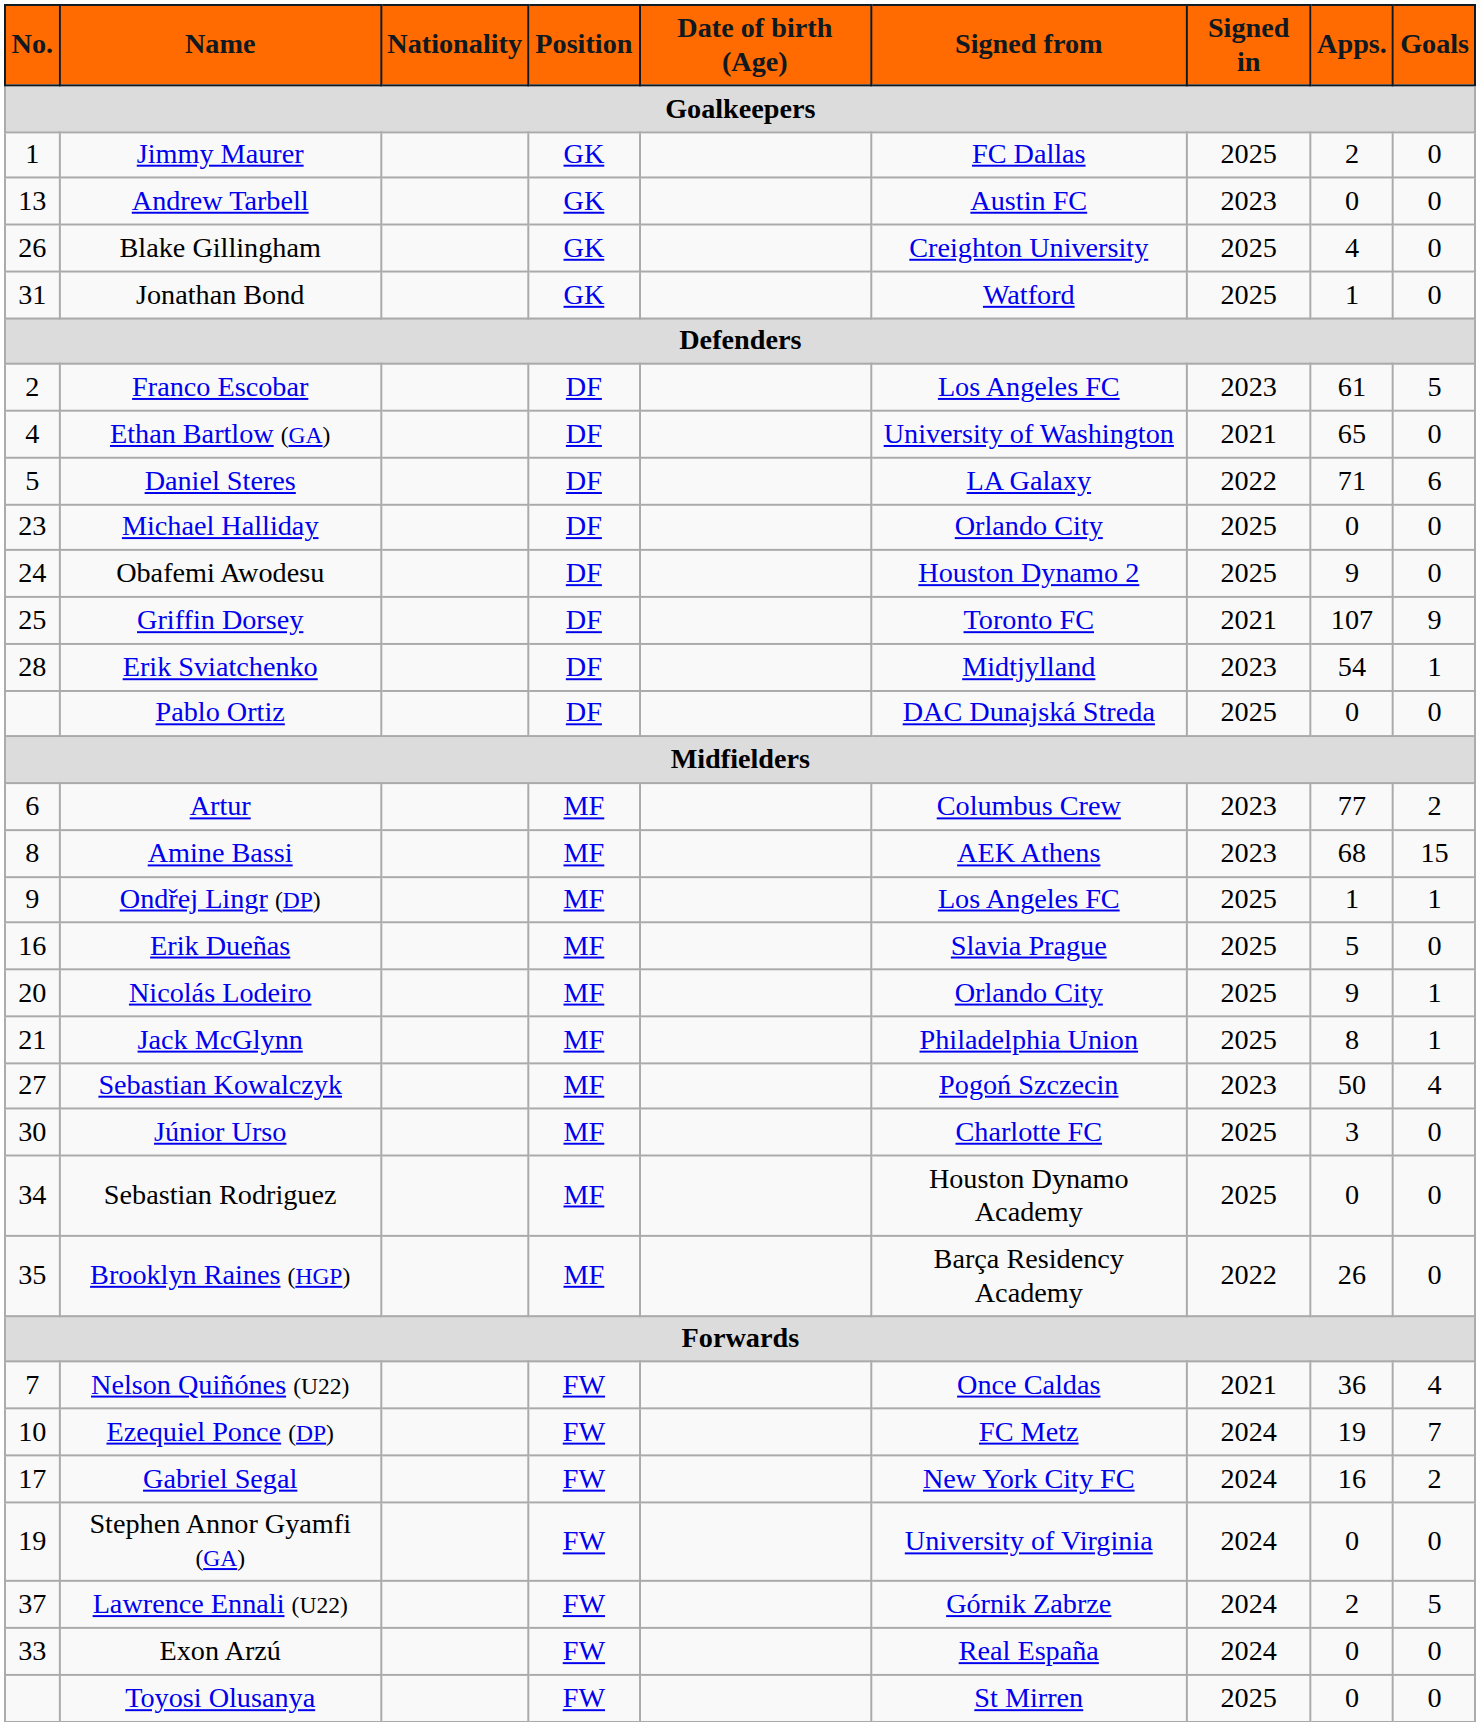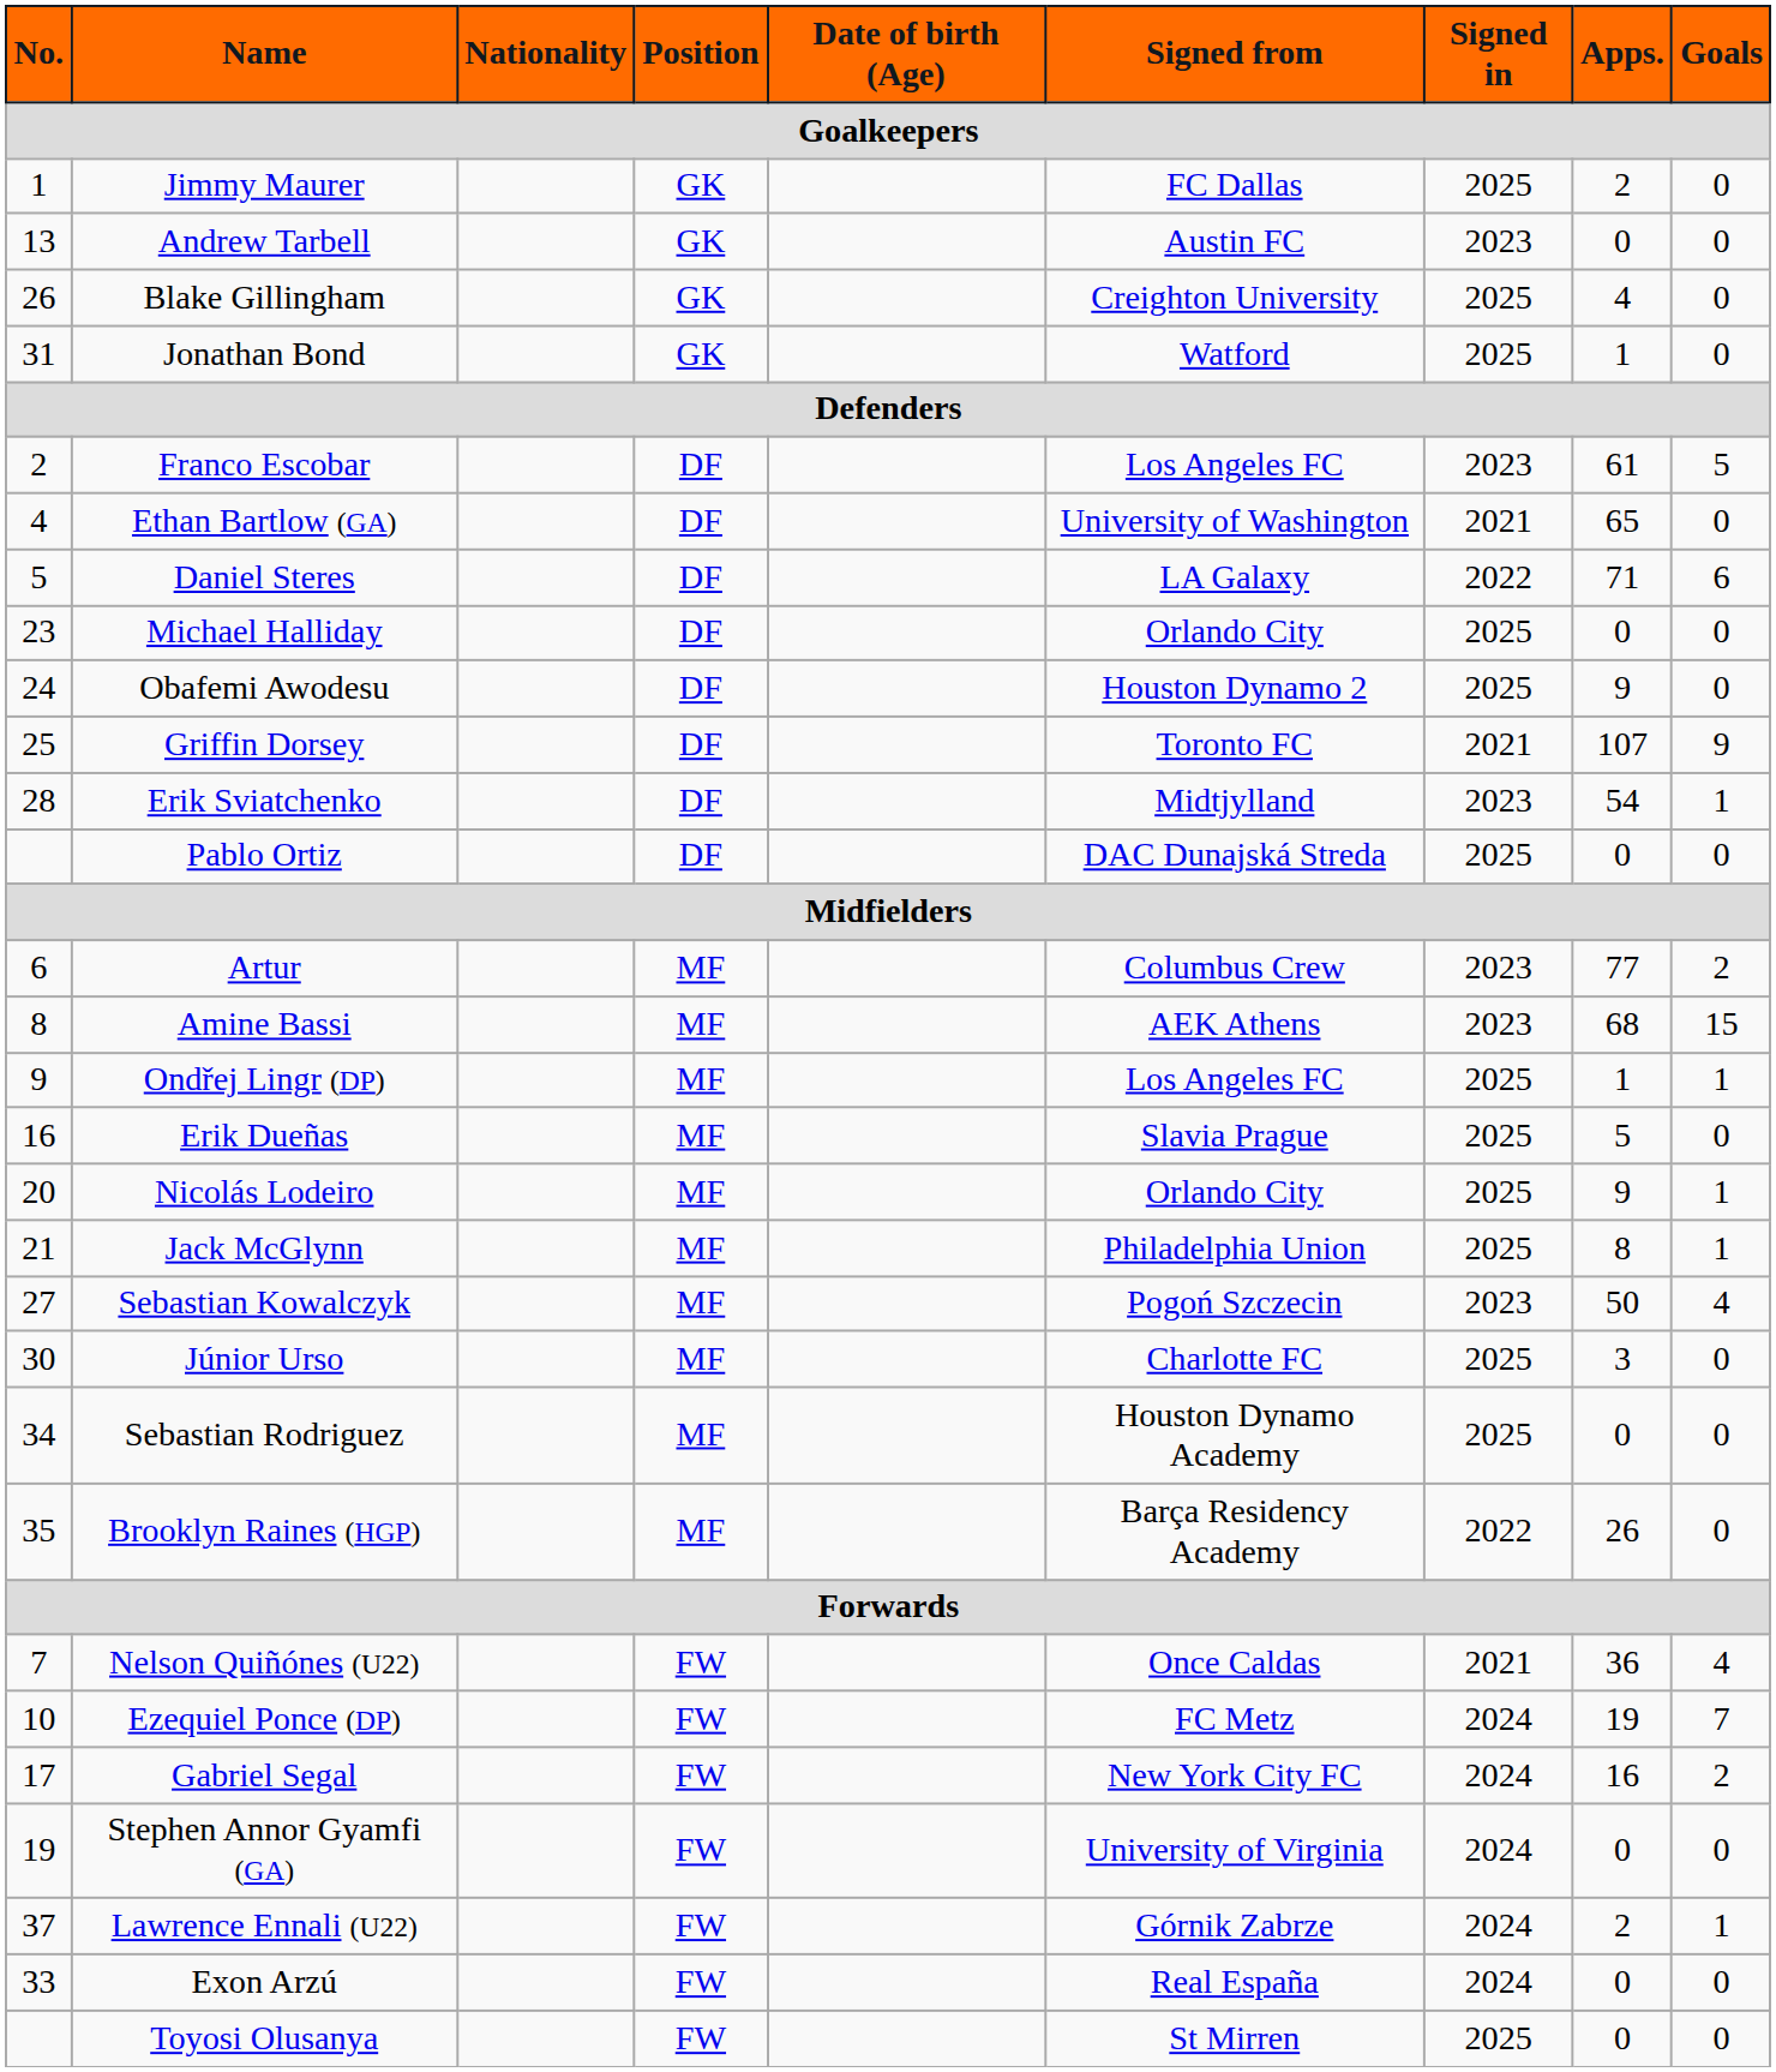Lawrence Ennali (U22) | Goals: 5 -> 1
